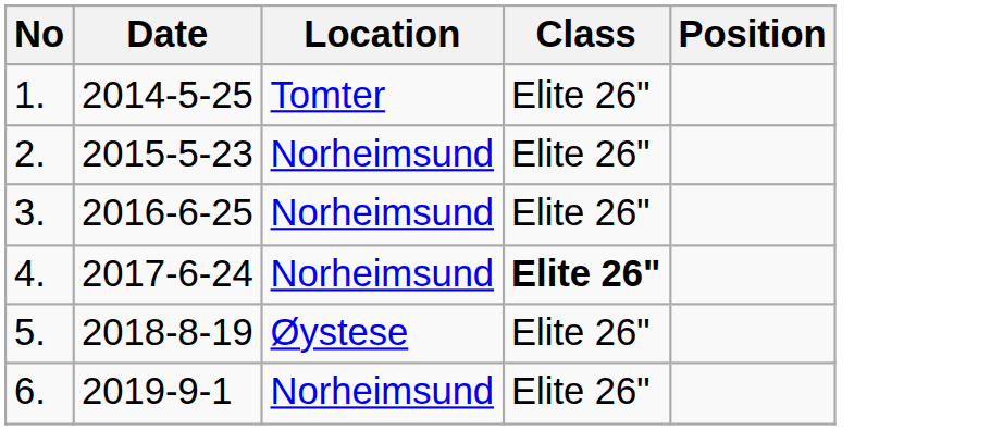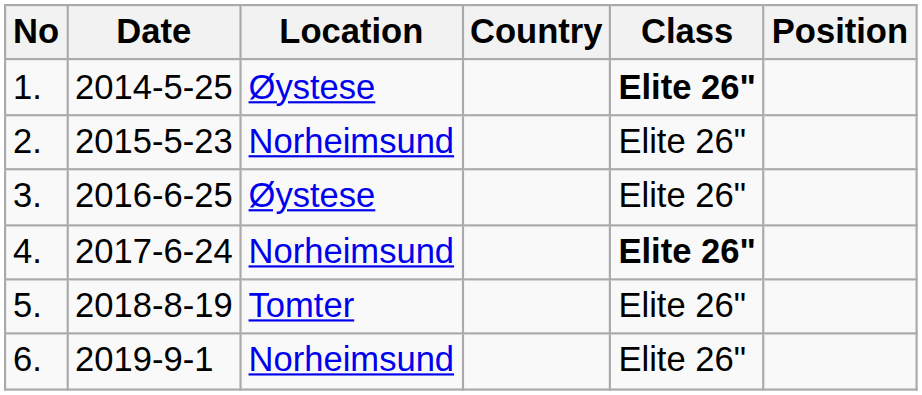+ column: Country
1. | Location: Tomter -> Øystese
1. | Class: normal -> bold
3. | Location: Norheimsund -> Øystese
5. | Location: Øystese -> Tomter
